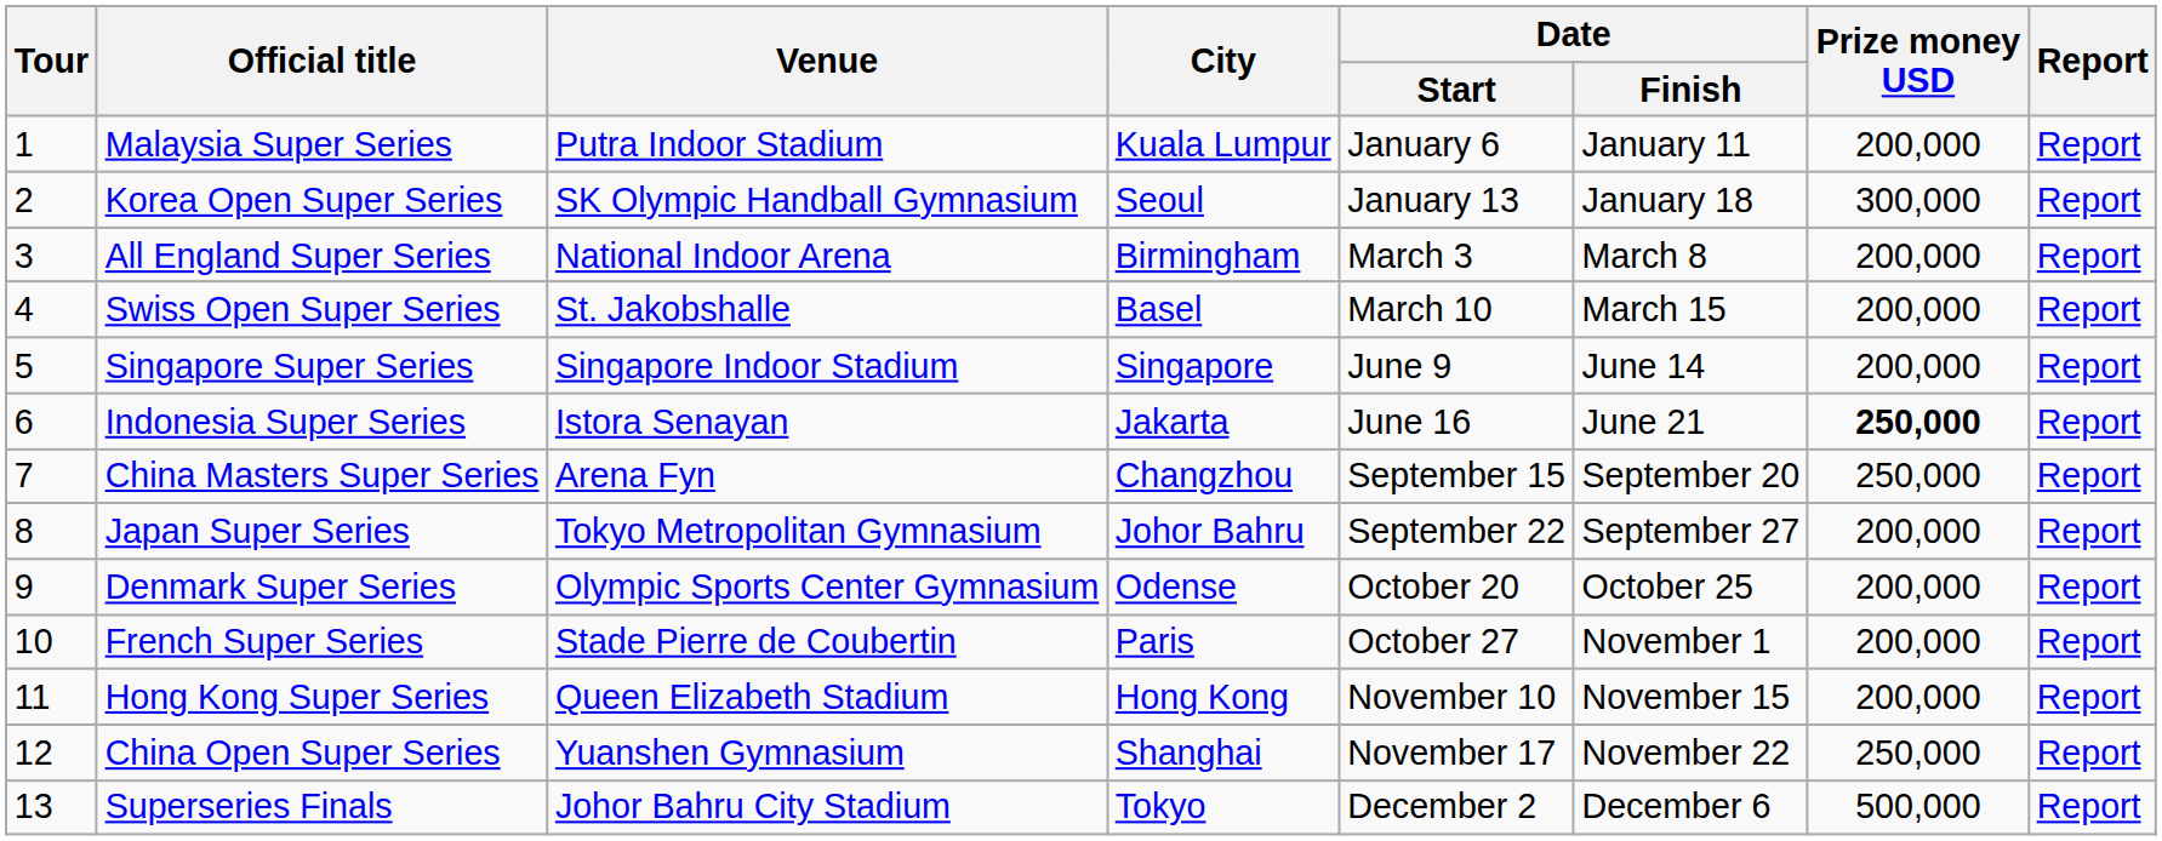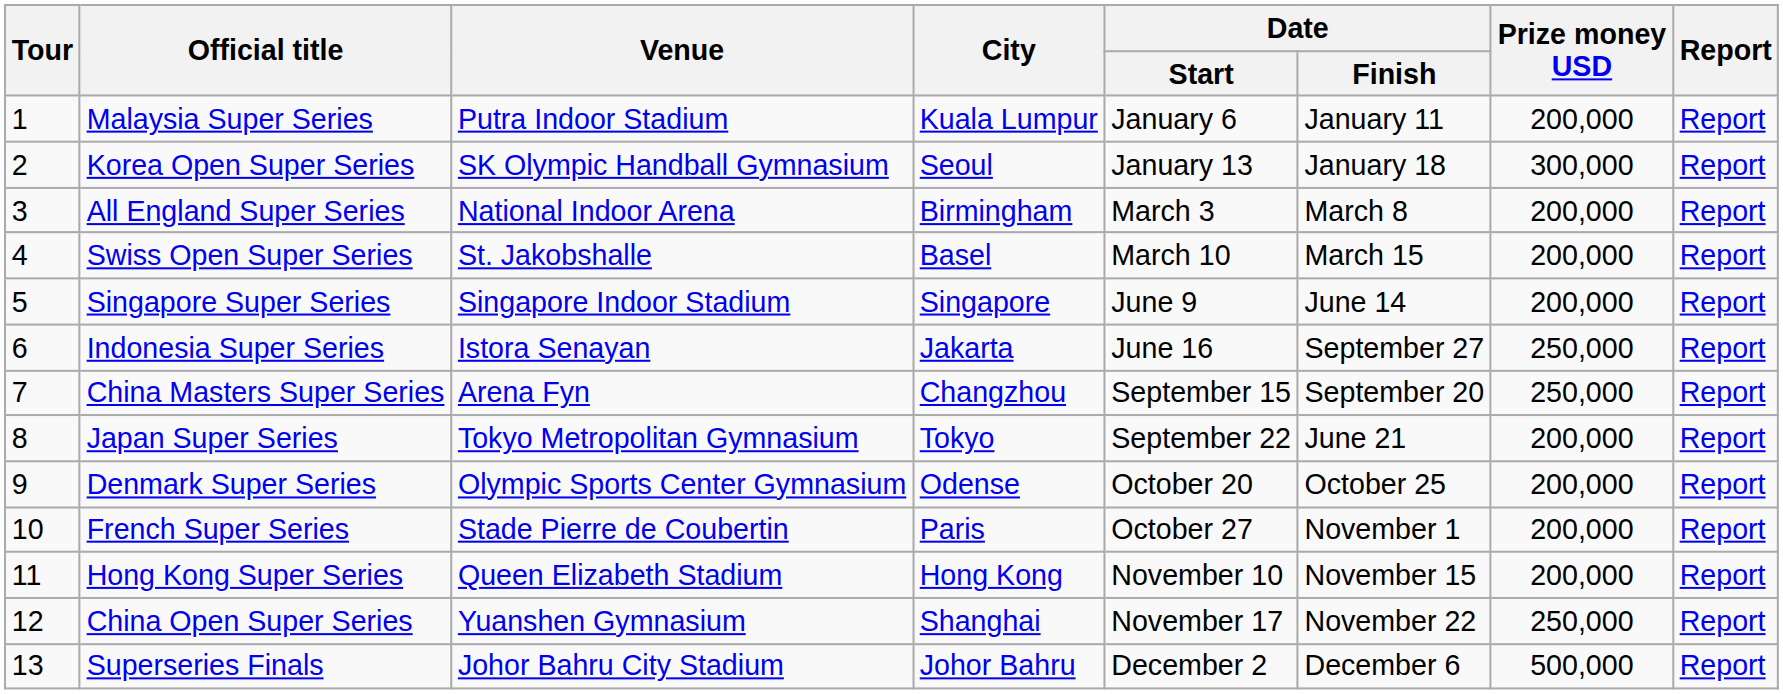Indonesia Super Series | Date / Finish: June 21 -> September 27
Indonesia Super Series | Prize money USD: bold -> normal
Japan Super Series | City: Johor Bahru -> Tokyo
Japan Super Series | Date / Finish: September 27 -> June 21
Superseries Finals | City: Tokyo -> Johor Bahru
